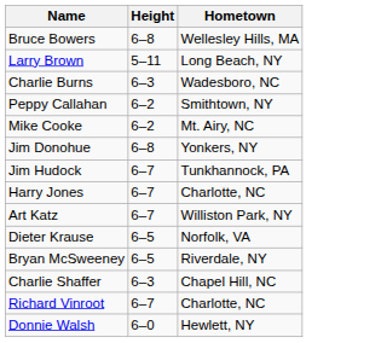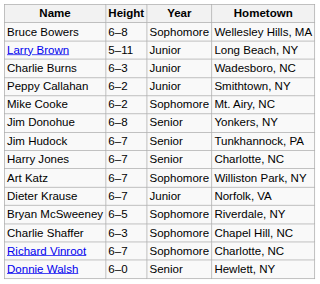+ column: Year | Sophomore | Junior | Junior | Junior | Sophomore | Senior | Senior | Senior | Sophomore | Junior | Sophomore | Sophomore | Sophomore | Senior
Dieter Krause | Height: 6–5 -> 6–7
